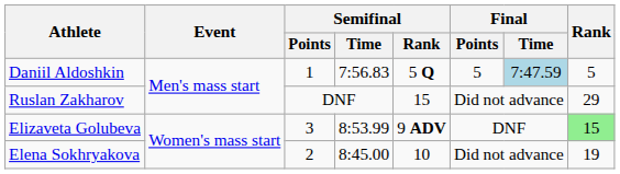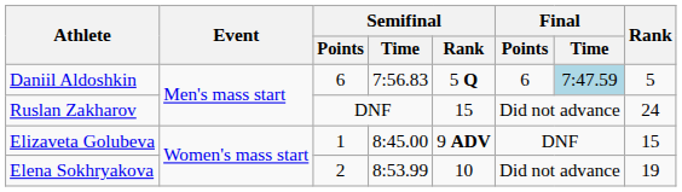Daniil Aldoshkin | Semifinal / Points: 1 -> 6
Daniil Aldoshkin | Final / Points: 5 -> 6
Ruslan Zakharov | Rank: 29 -> 24
Elizaveta Golubeva | Semifinal / Points: 3 -> 1
Elizaveta Golubeva | Semifinal / Time: 8:53.99 -> 8:45.00
Elizaveta Golubeva | Rank: lightgreen background -> no background
Elena Sokhryakova | Semifinal / Time: 8:45.00 -> 8:53.99
